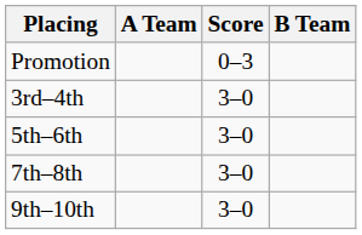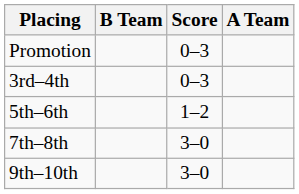columns swapped: A Team <-> B Team
3rd–4th | Score: 3–0 -> 0–3
5th–6th | Score: 3–0 -> 1–2
